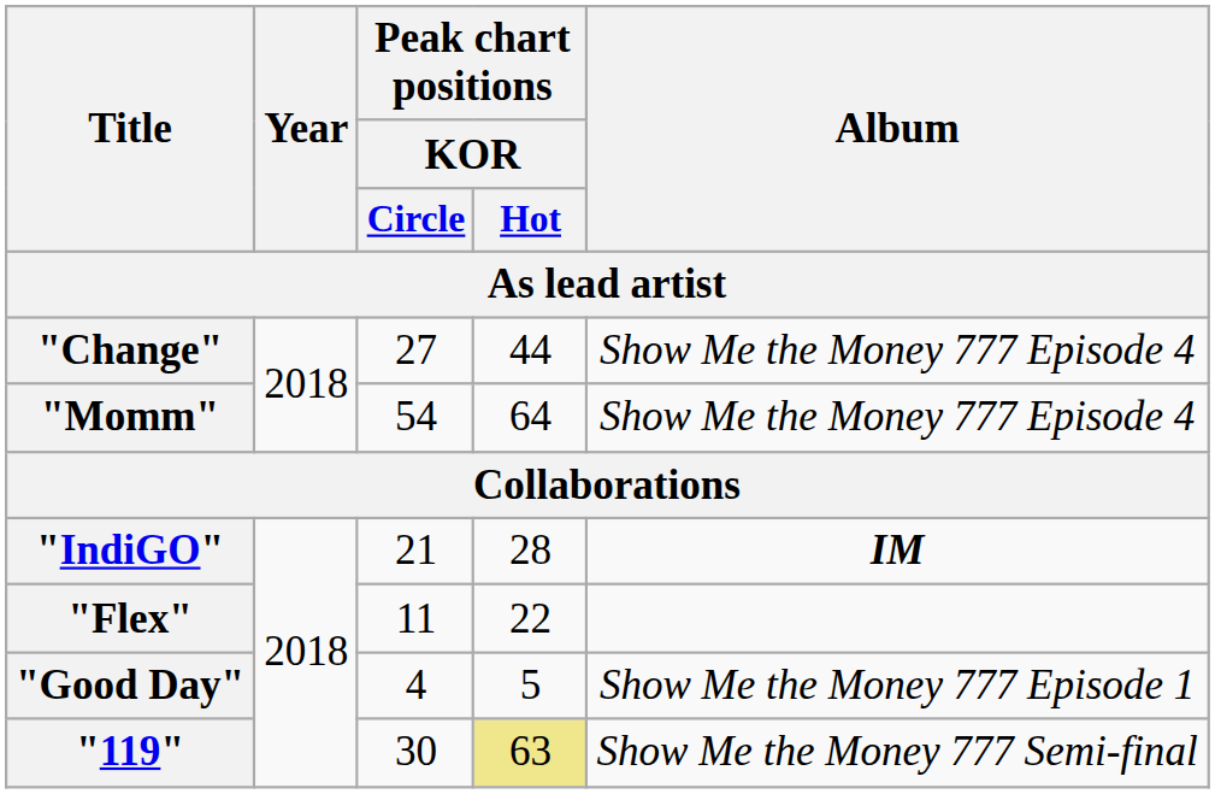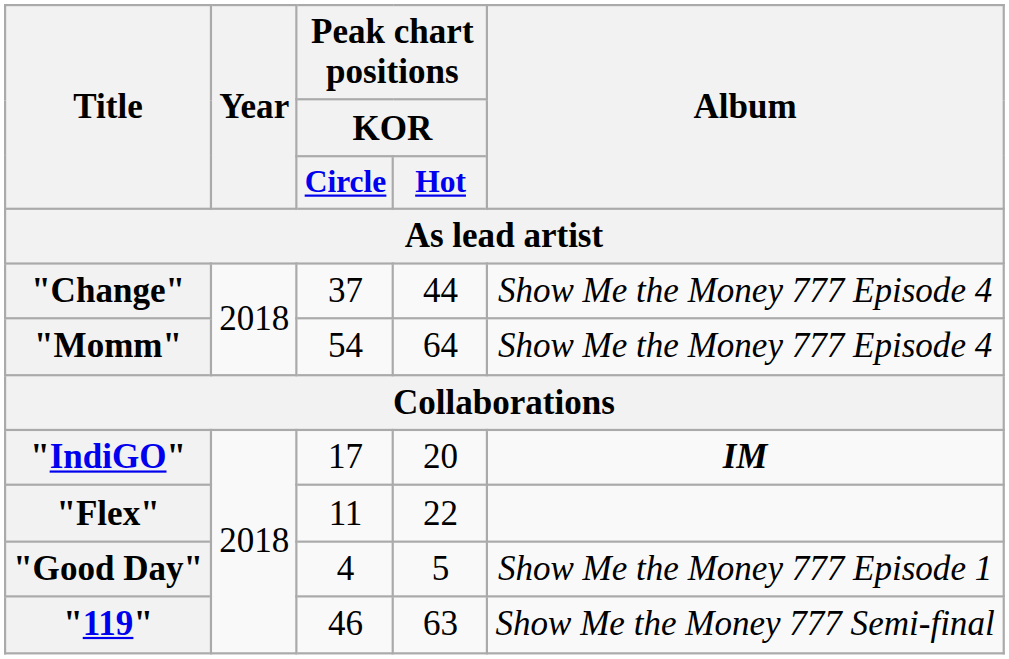"Change" | Peak chart positions / KOR / Circle: 27 -> 37
"IndiGO" | Peak chart positions / KOR / Circle: 21 -> 17
"IndiGO" | Peak chart positions / KOR / Hot: 28 -> 20
"119" | Peak chart positions / KOR / Circle: 30 -> 46
"119" | Peak chart positions / KOR / Hot: khaki background -> no background
